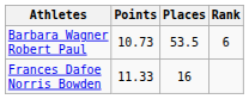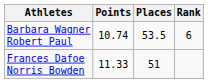Barbara Wagner Robert Paul | Points: 10.73 -> 10.74
Frances Dafoe Norris Bowden | Places: 16 -> 51
